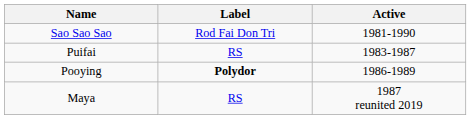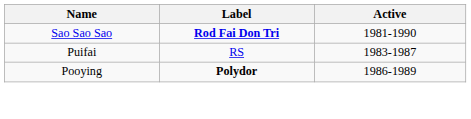Sao Sao Sao | Label: normal -> bold
- row: Maya | RS | 1987 reunited 2019
